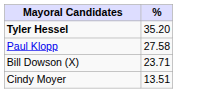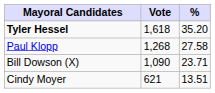+ column: Vote | 1,618 | 1,268 | 1,090 | 621
